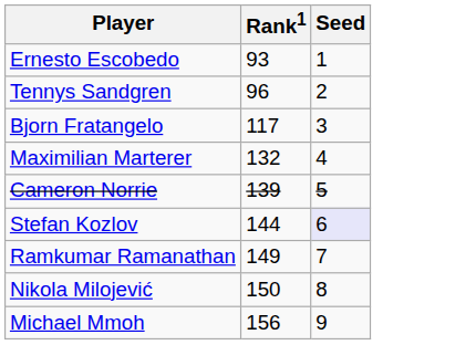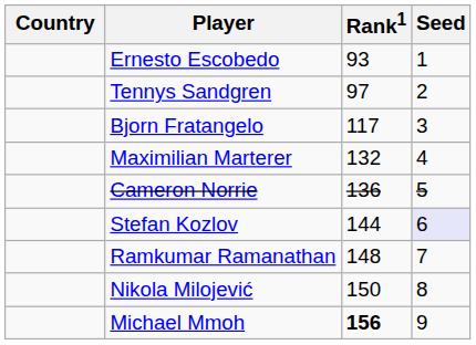+ column: Country
Tennys Sandgren | Rank1: 96 -> 97
Cameron Norrie | Rank1: 139 -> 136
Ramkumar Ramanathan | Rank1: 149 -> 148
Michael Mmoh | Rank1: normal -> bold
